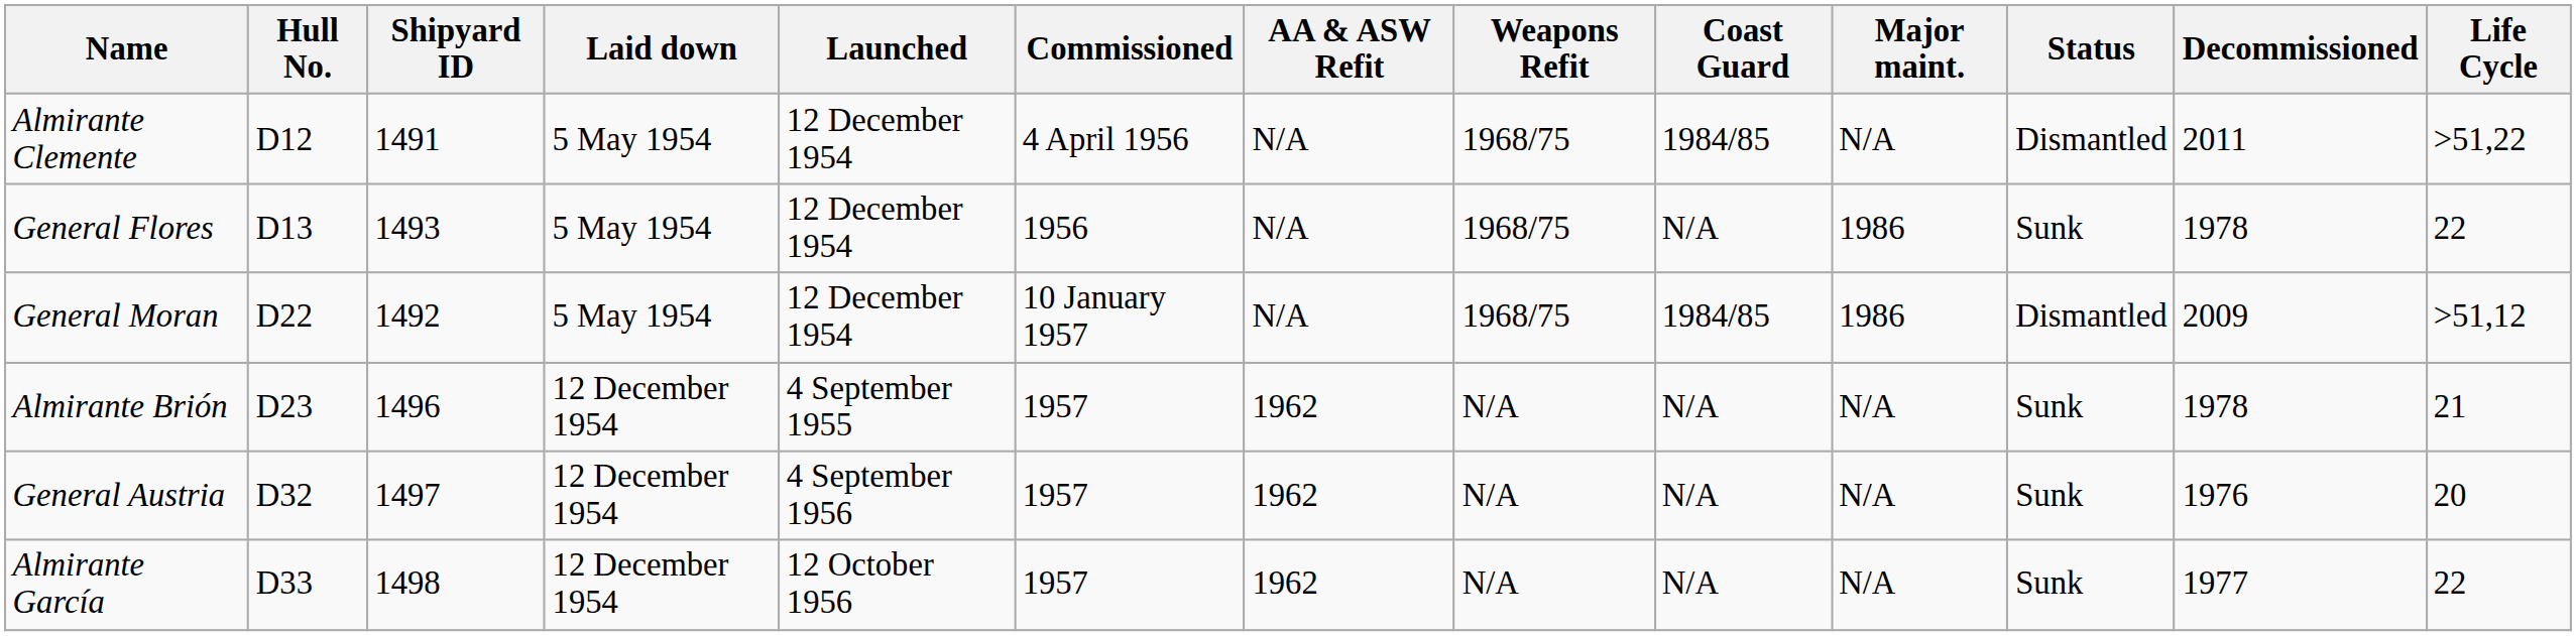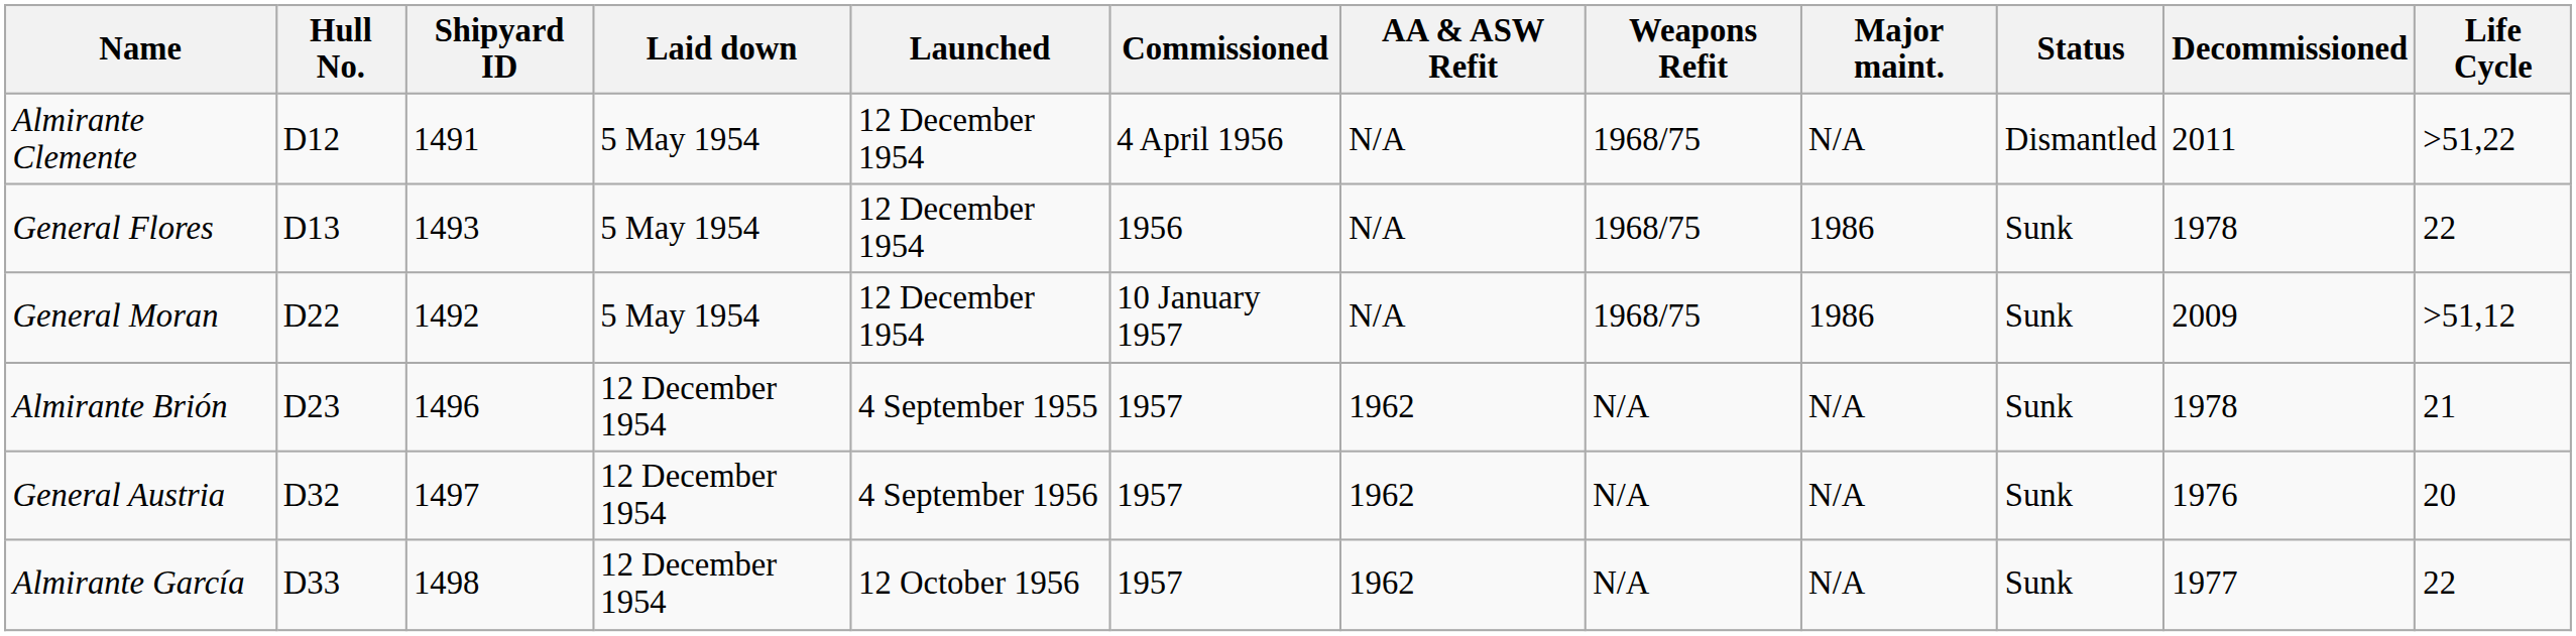- column: Coast Guard | 1984/85 | N/A | 1984/85 | N/A | N/A | N/A
General Moran | Status: Dismantled -> Sunk
